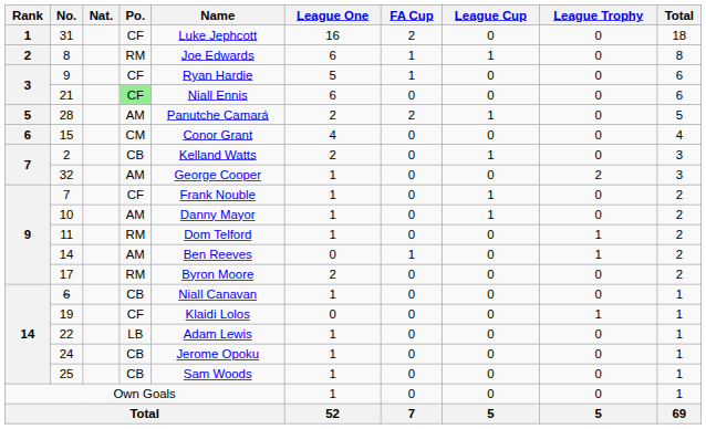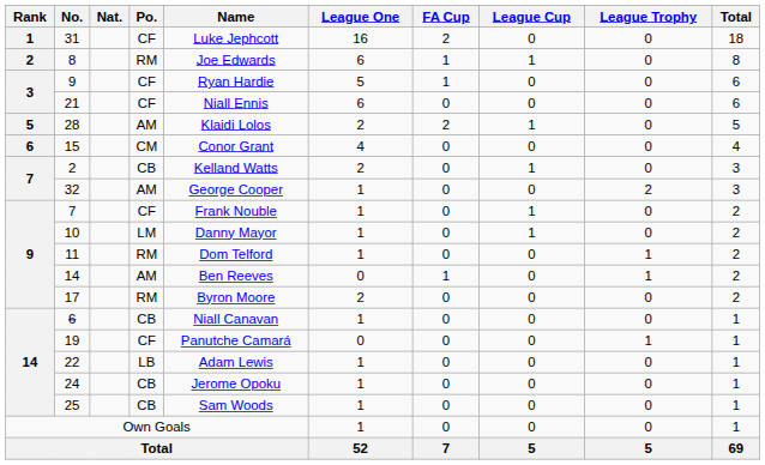21 | Po.: lightgreen background -> no background
28 | Name: Panutche Camará -> Klaidi Lolos
10 | Po.: AM -> LM
19 | Name: Klaidi Lolos -> Panutche Camará
